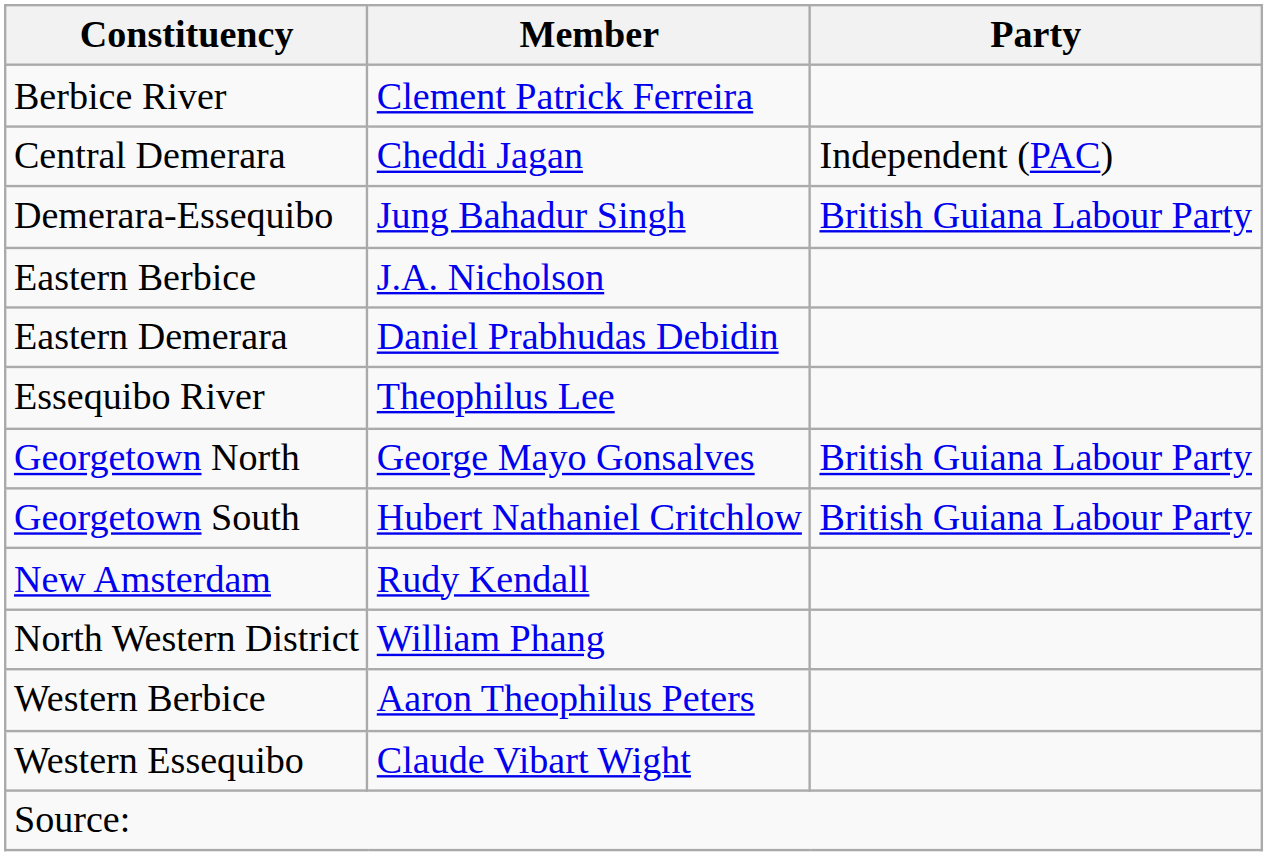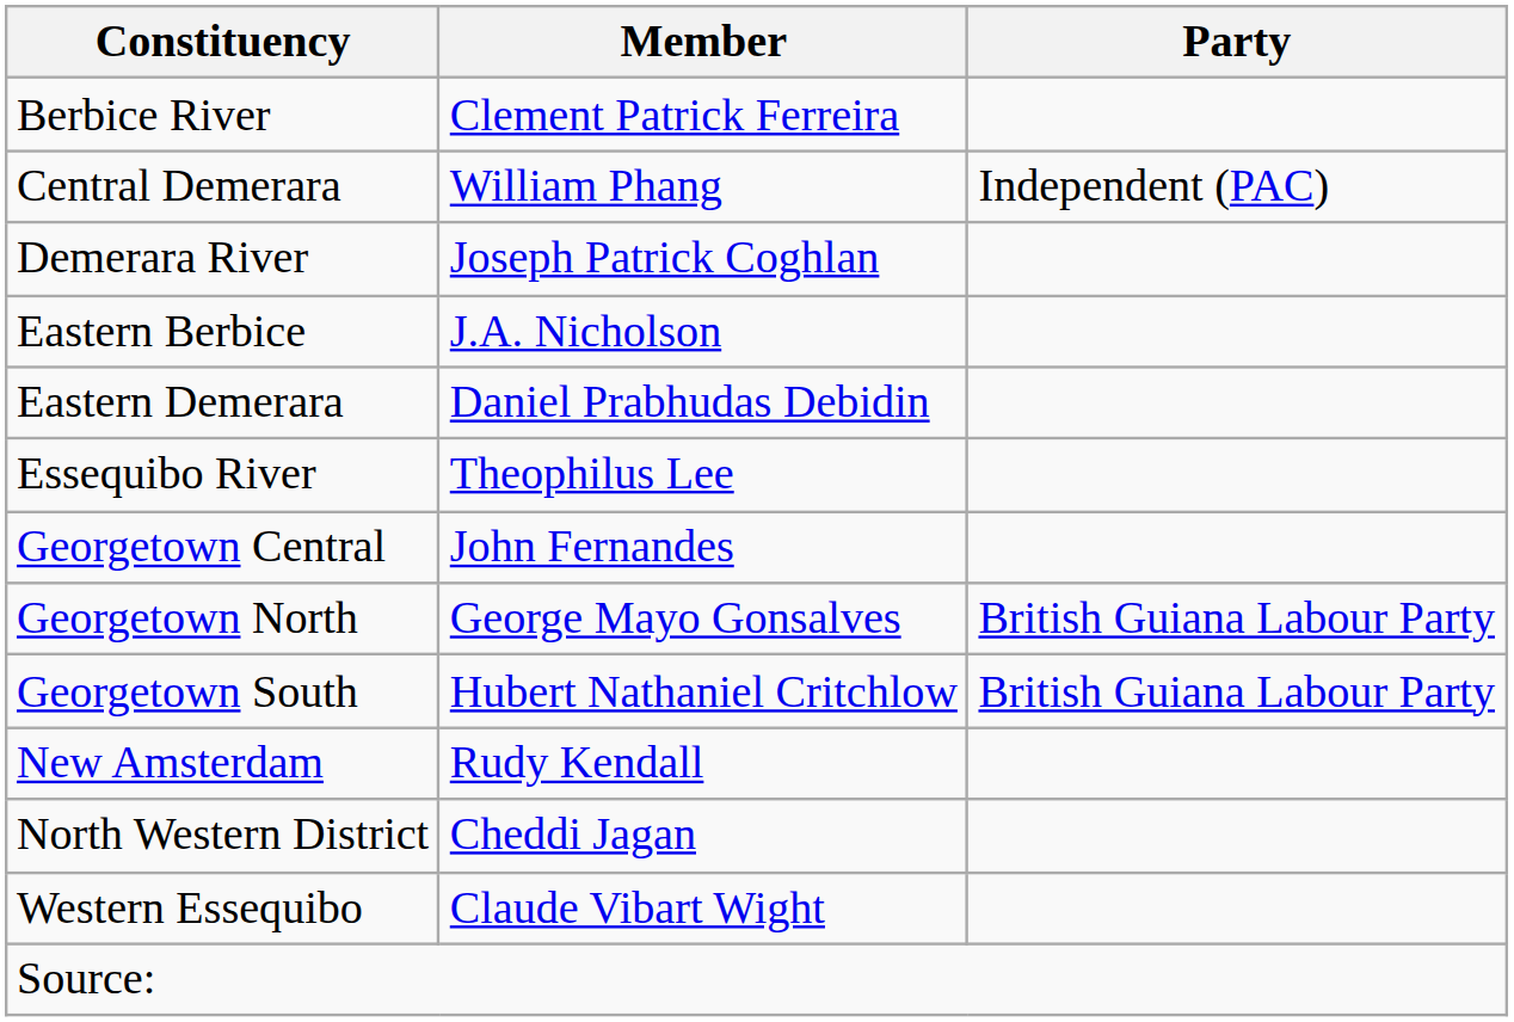Central Demerara | Member: Cheddi Jagan -> William Phang
- row: Demerara-Essequibo | Jung Bahadur Singh | British Guiana Labour Party
+ row: Demerara River | Joseph Patrick Coghlan
+ row: Georgetown Central | John Fernandes
North Western District | Member: William Phang -> Cheddi Jagan
- row: Western Berbice | Aaron Theophilus Peters
